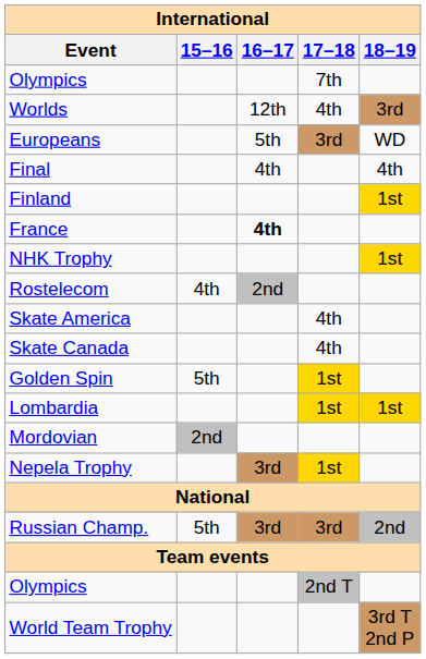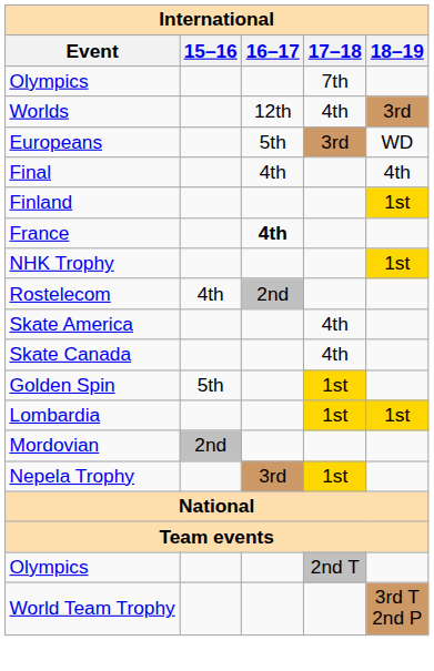- row: Russian Champ. | 5th | 3rd | 3rd | 2nd
